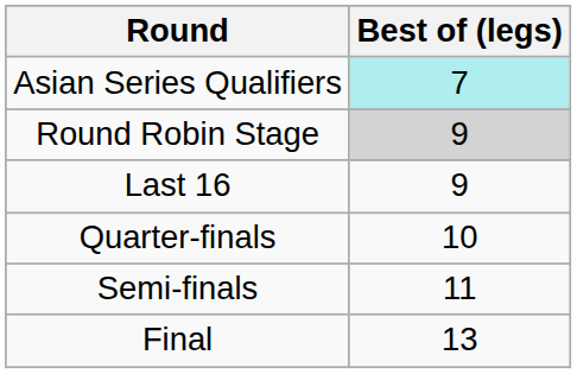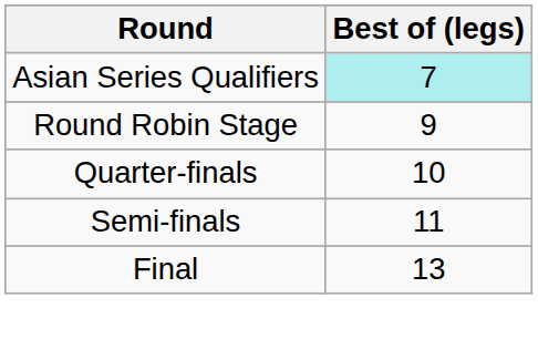Round Robin Stage | Best of (legs): lightgrey background -> no background
- row: Last 16 | 9
